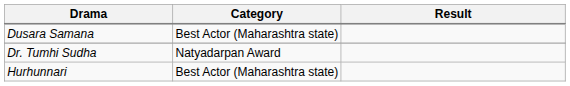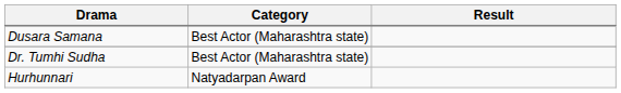Dr. Tumhi Sudha | Category: Natyadarpan Award -> Best Actor (Maharashtra state)
Hurhunnari | Category: Best Actor (Maharashtra state) -> Natyadarpan Award
